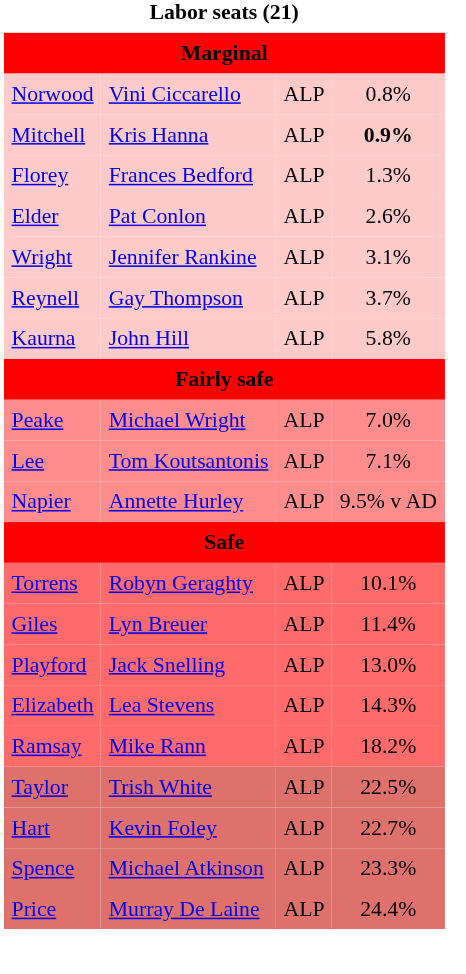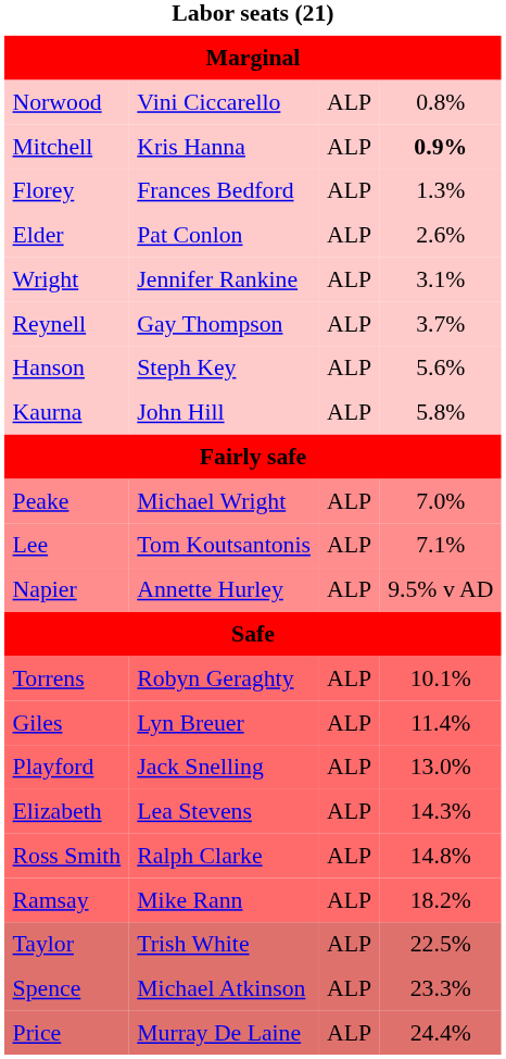+ row: Hanson | Steph Key | ALP | 5.6%
+ row: Ross Smith | Ralph Clarke | ALP | 14.8%
- row: Hart | Kevin Foley | ALP | 22.7%
